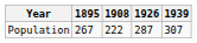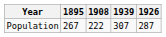columns swapped: 1926 <-> 1939
